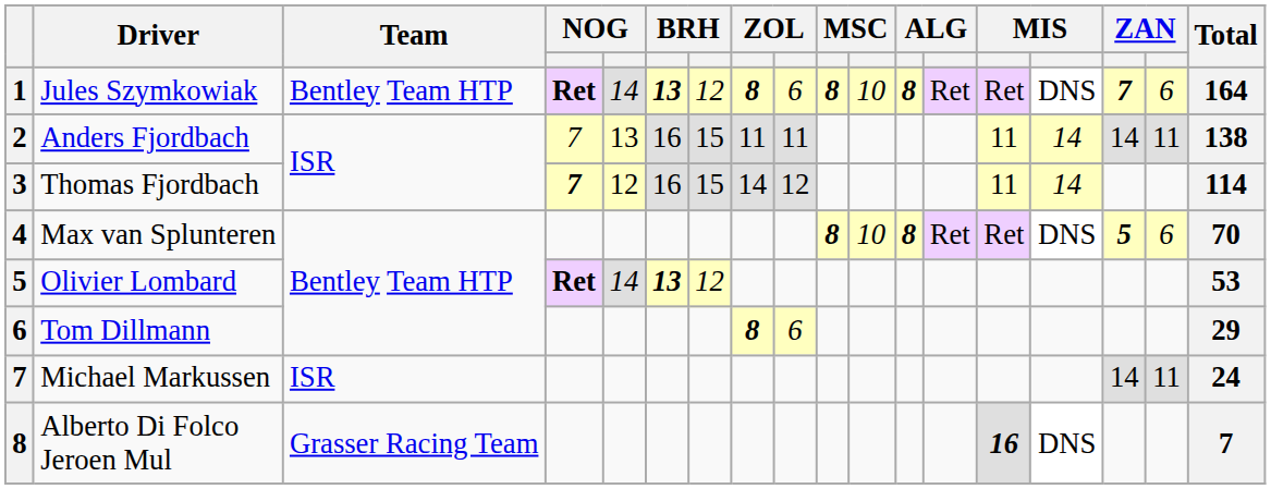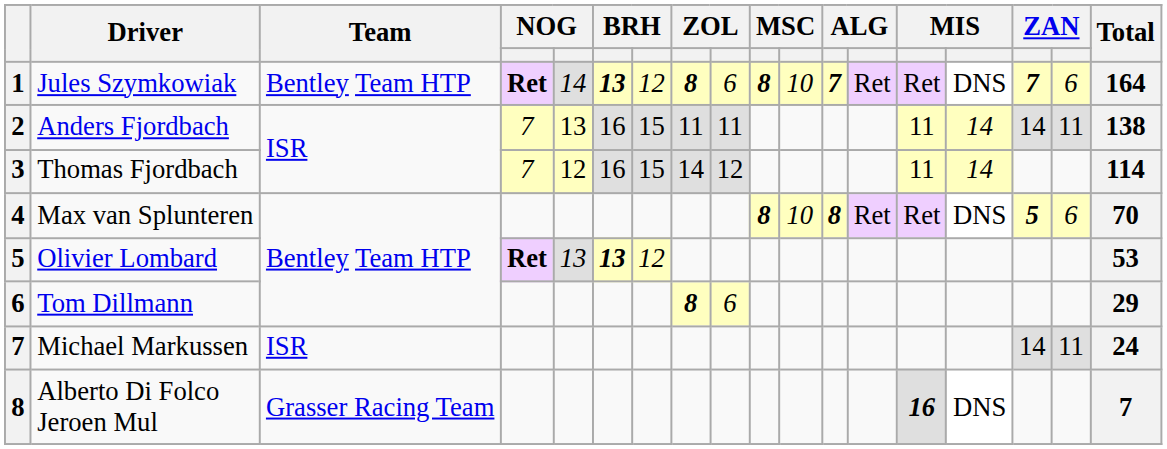Jules Szymkowiak | column 12: 8 -> 7
Thomas Fjordbach | column 4: bold -> normal
Olivier Lombard | column 5: 14 -> 13
